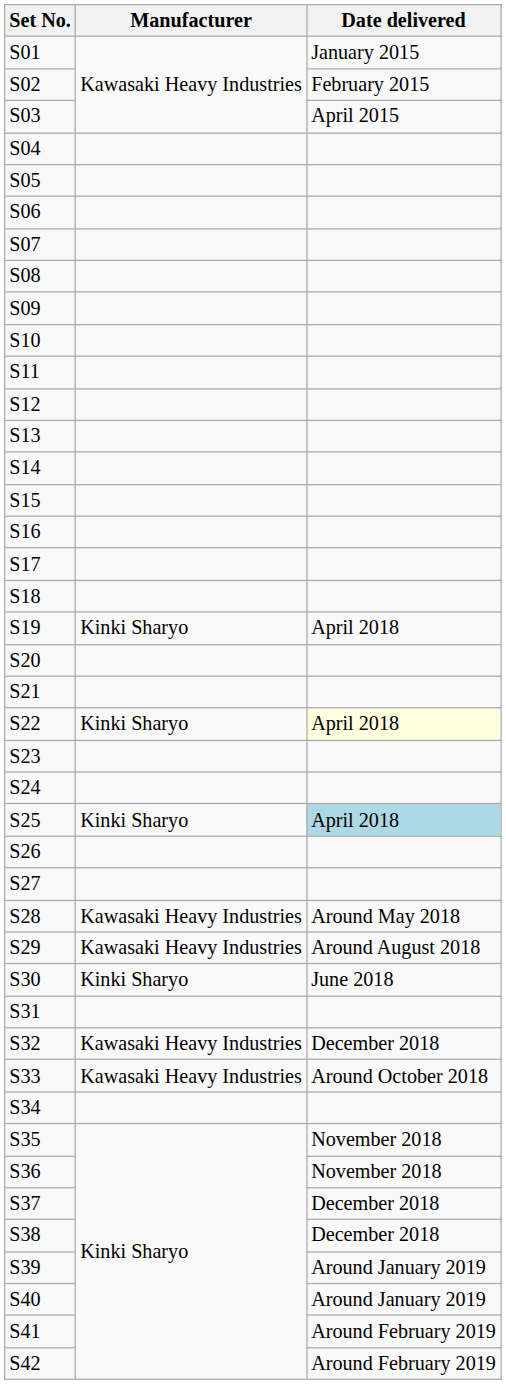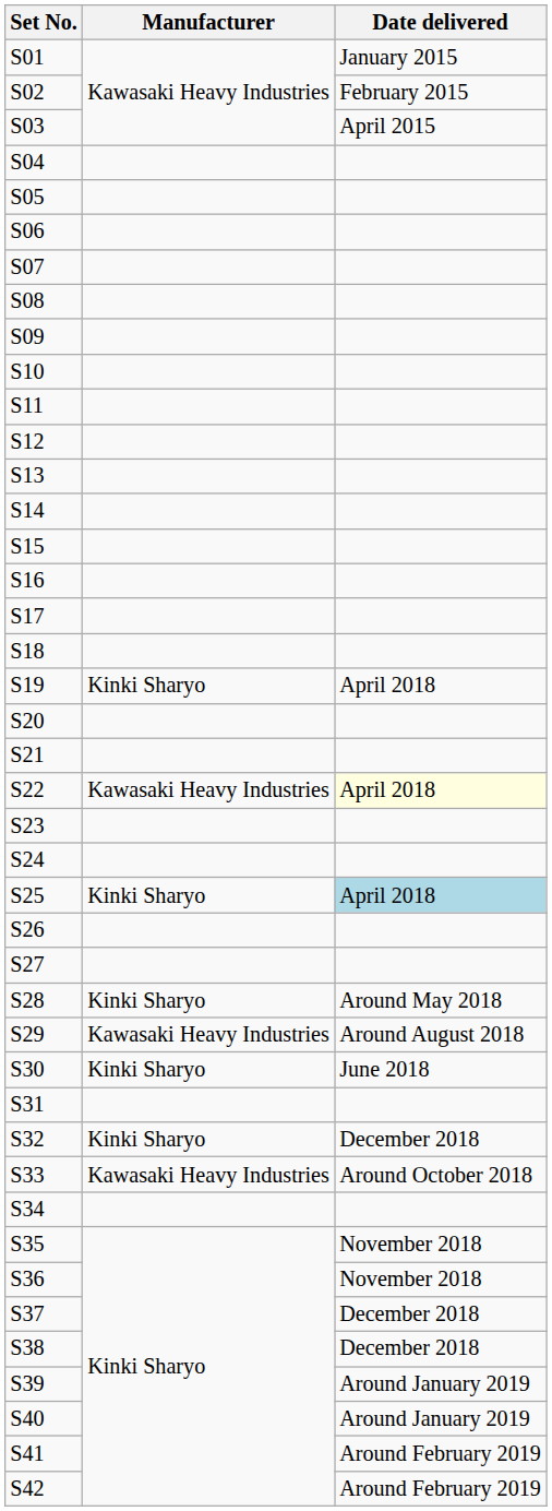S22 | Manufacturer: Kinki Sharyo -> Kawasaki Heavy Industries
S28 | Manufacturer: Kawasaki Heavy Industries -> Kinki Sharyo
S32 | Manufacturer: Kawasaki Heavy Industries -> Kinki Sharyo
